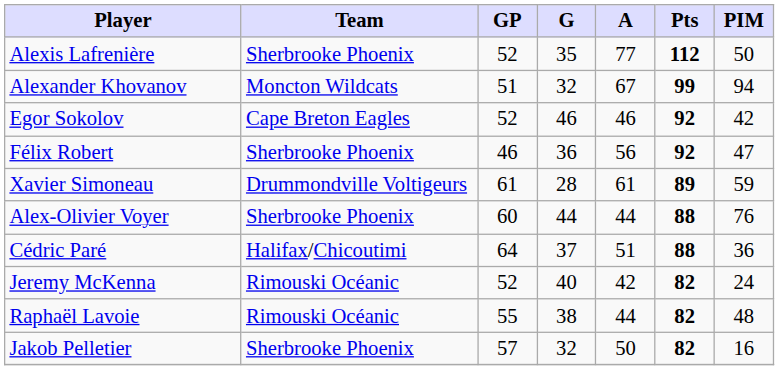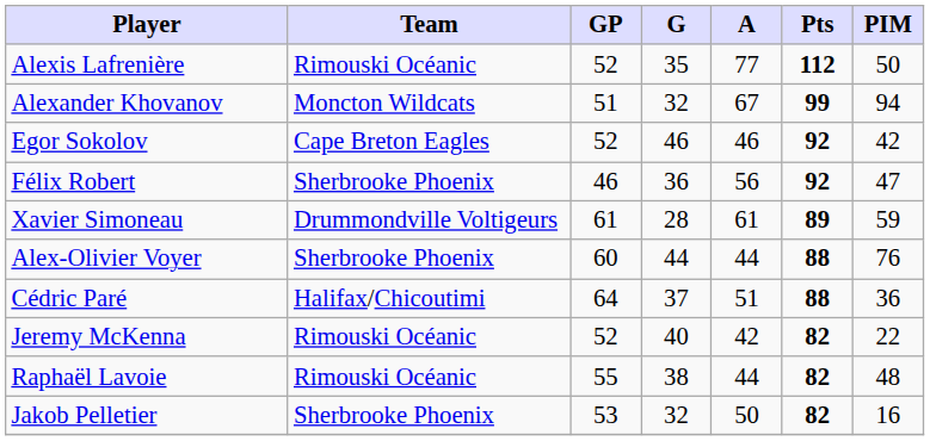Alexis Lafrenière | Team: Sherbrooke Phoenix -> Rimouski Océanic
Jeremy McKenna | PIM: 24 -> 22
Jakob Pelletier | GP: 57 -> 53
